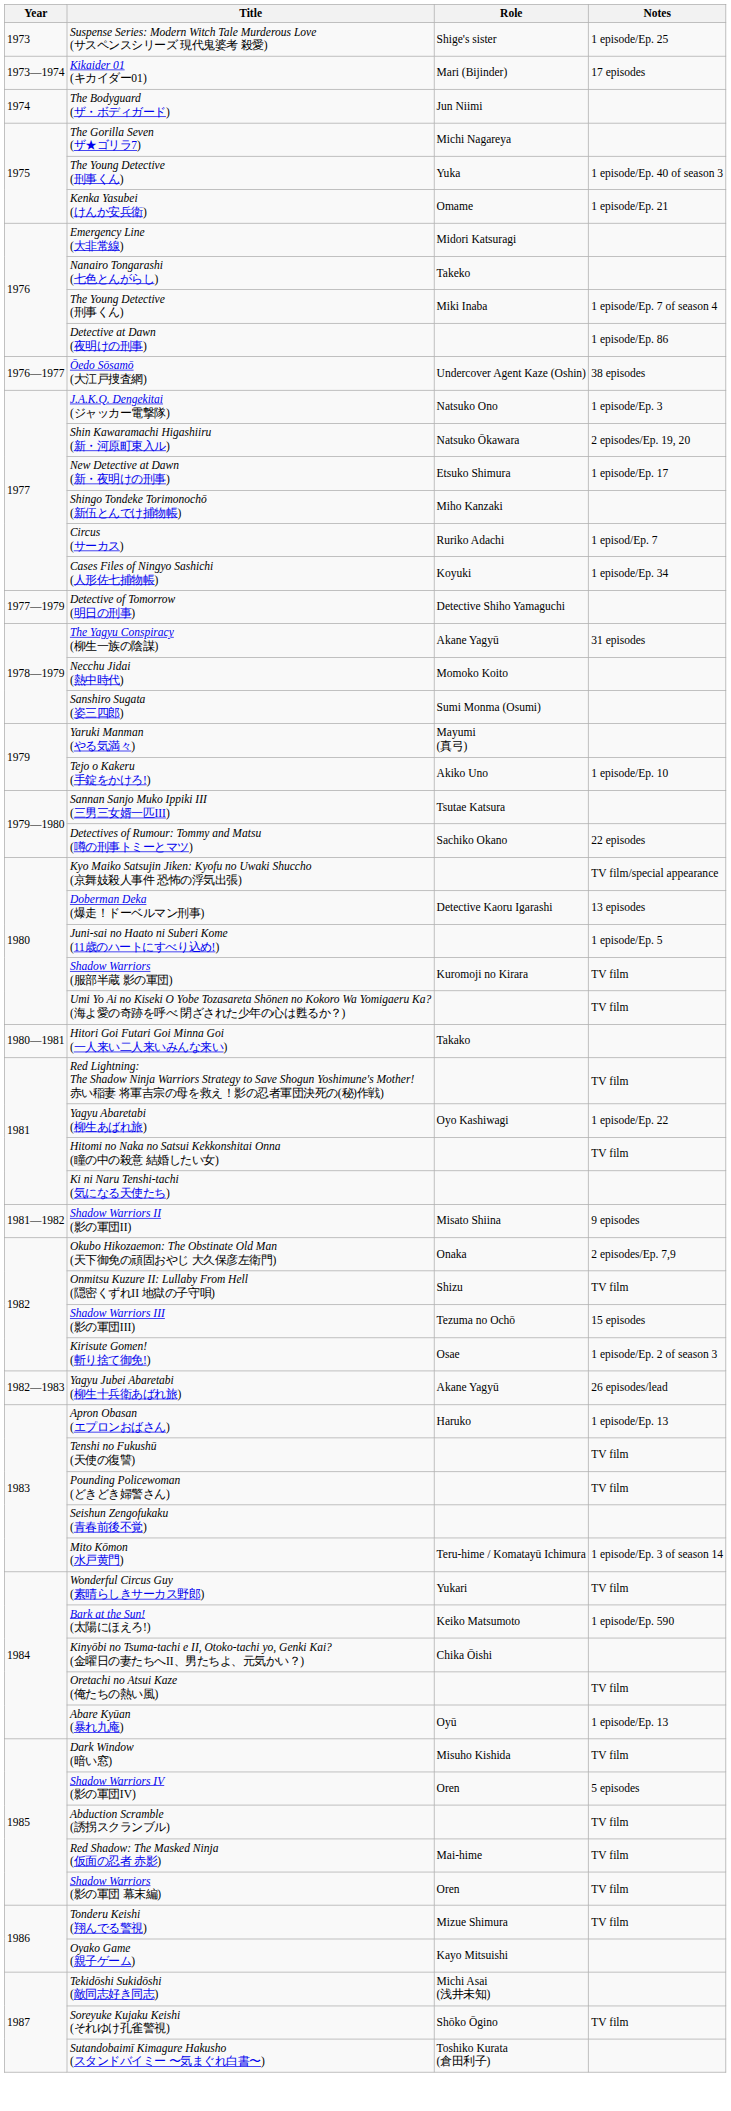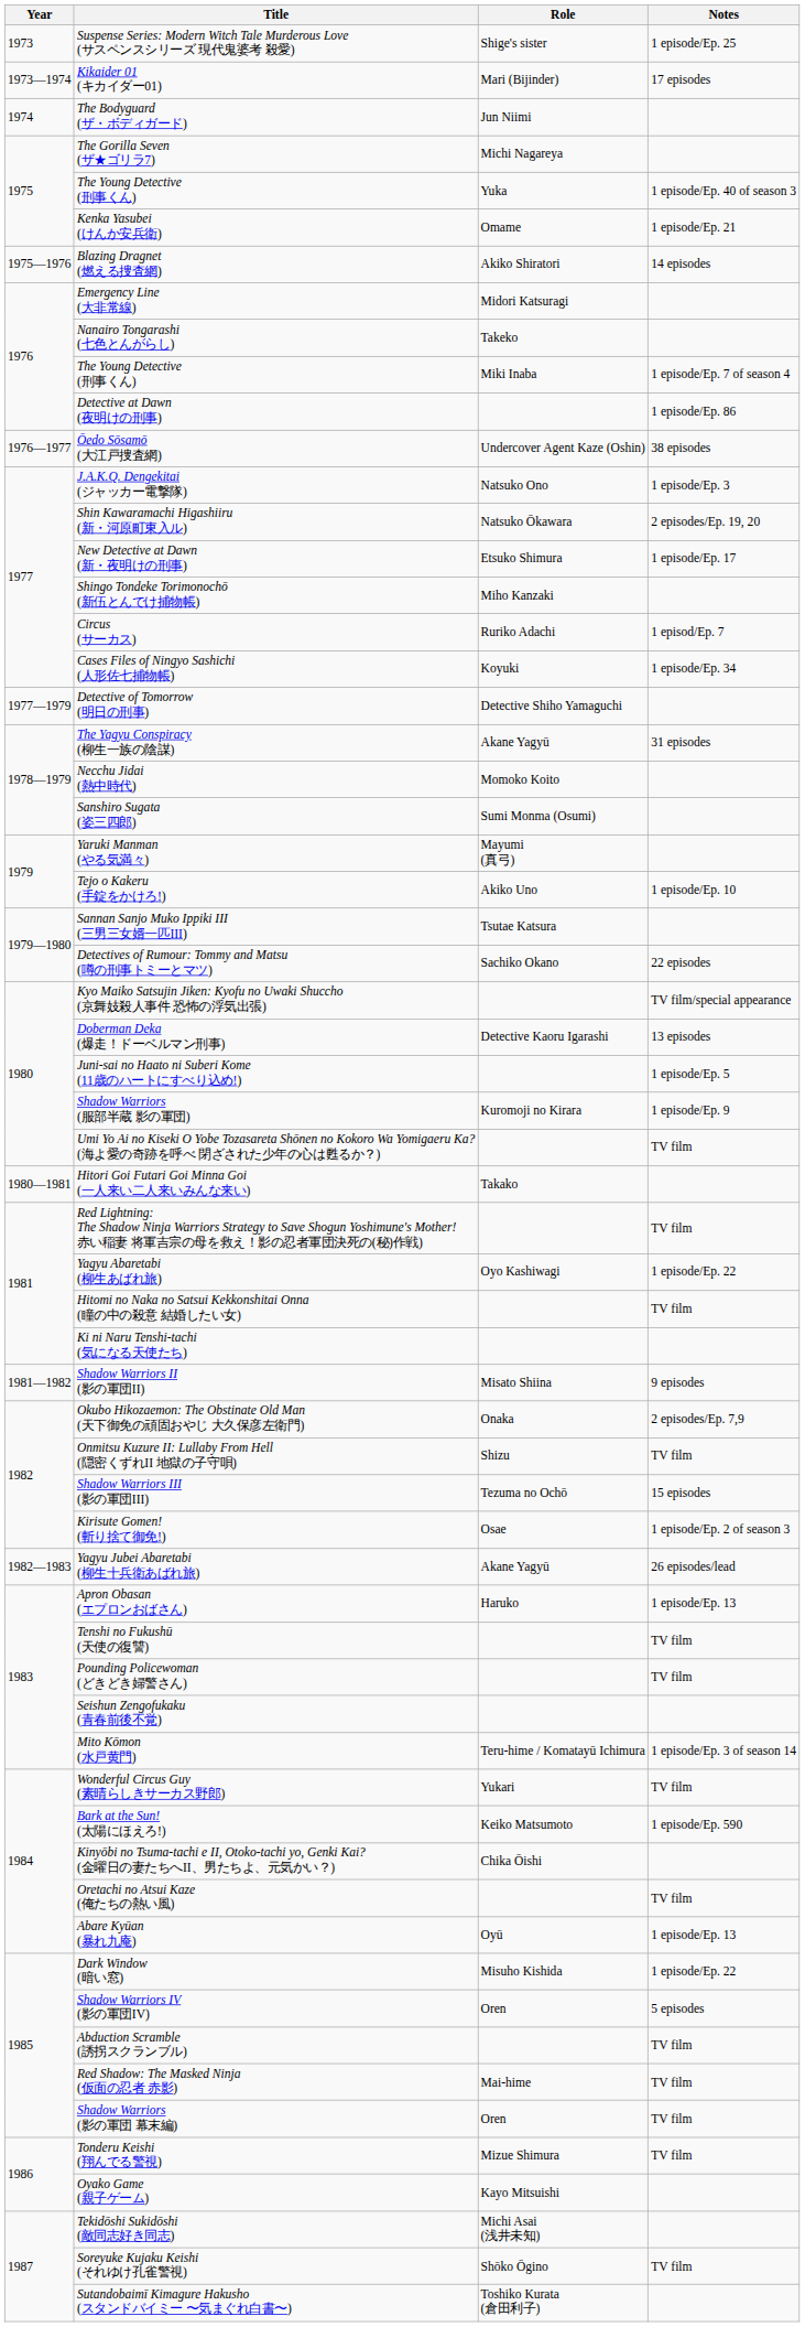+ row: 1975—1976 | Blazing Dragnet (燃える捜査網) | Akiko Shiratori | 14 episodes
Shadow Warriors (服部半蔵 影の軍団) | Notes: TV film -> 1 episode/Ep. 9
Dark Window (暗い窓) | Notes: TV film -> 1 episode/Ep. 22
